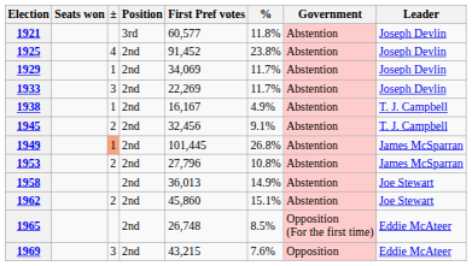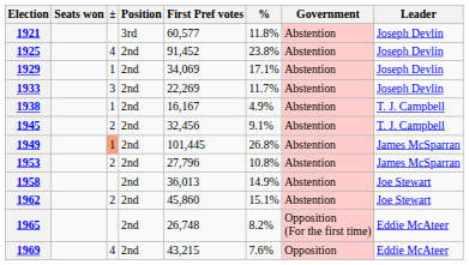1929 | %: 11.7% -> 17.1%
1965 | %: 8.5% -> 8.2%
1969 | ±: 3 -> 4
